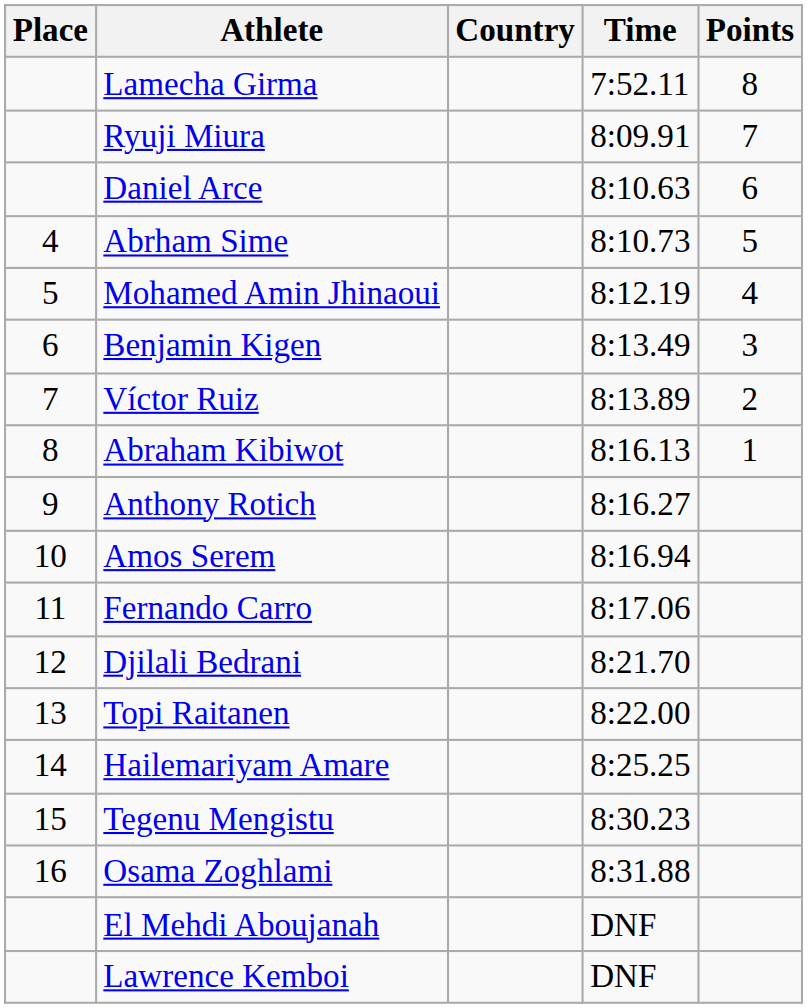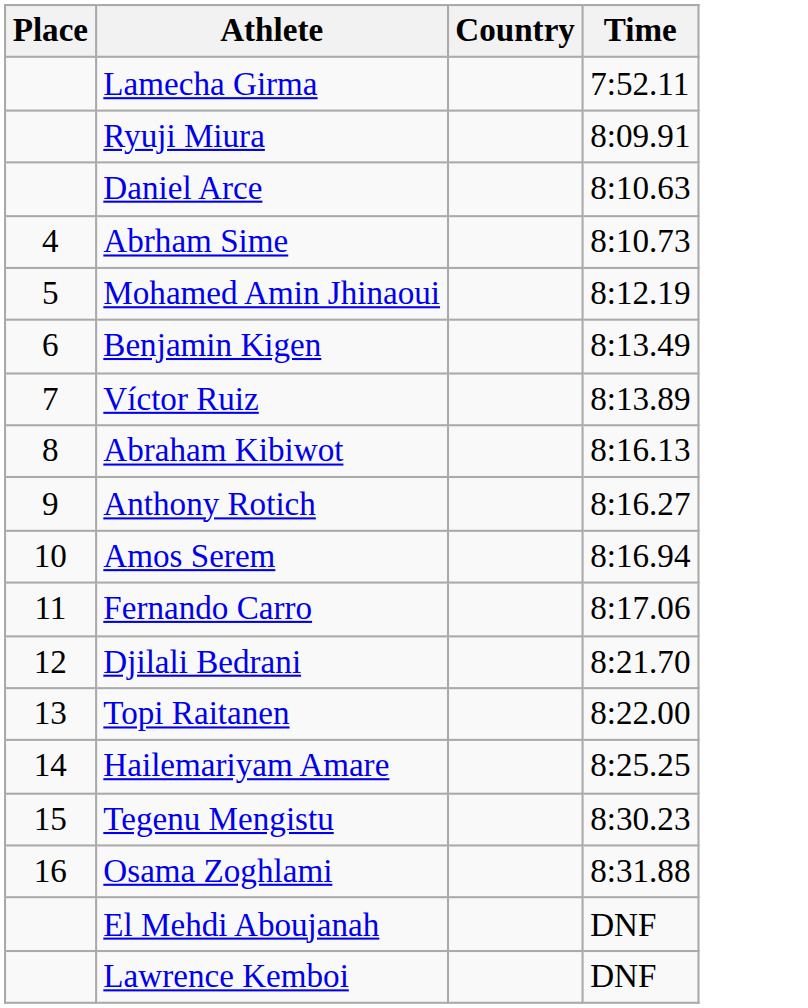- column: Points | 8 | 7 | 6 | 5 | 4 | 3 | 2 | 1
